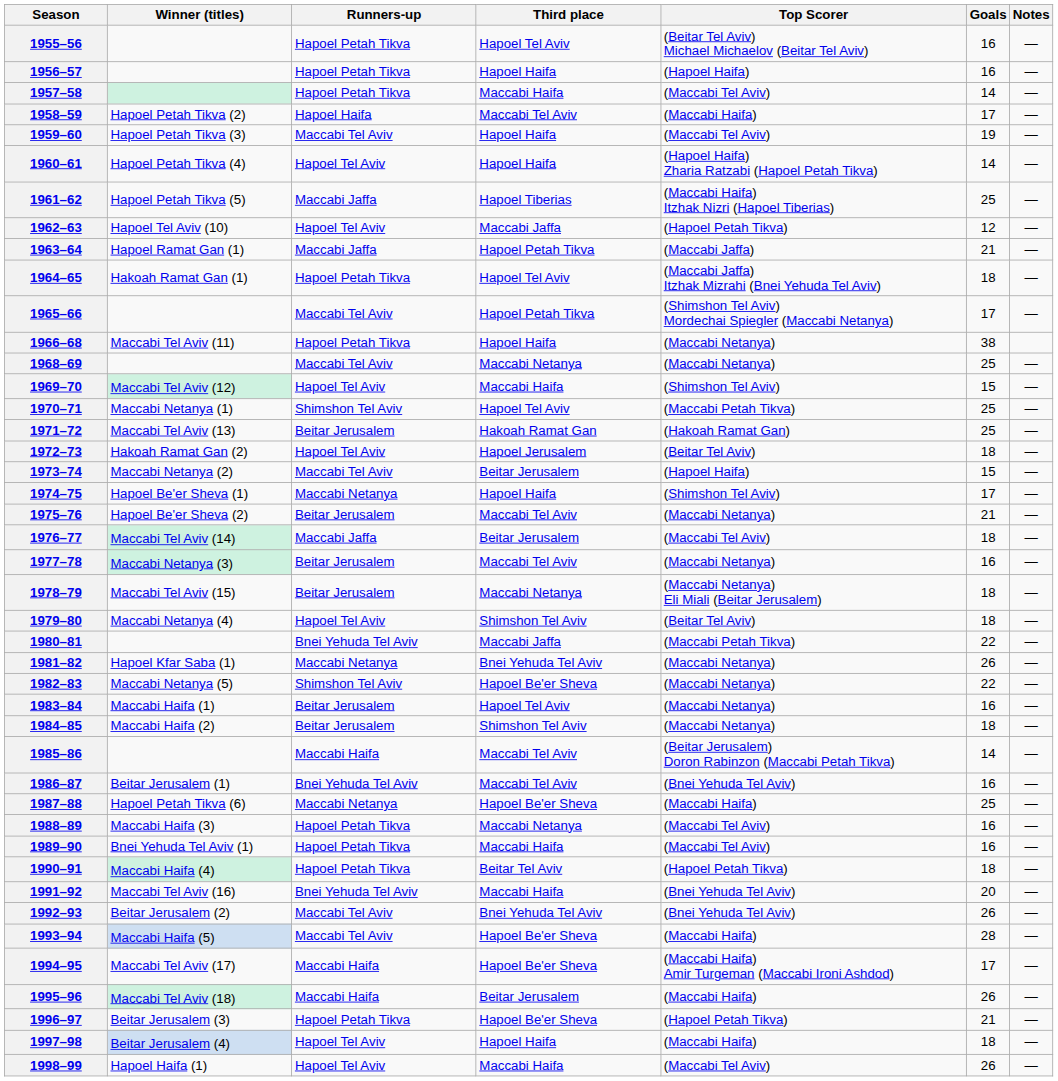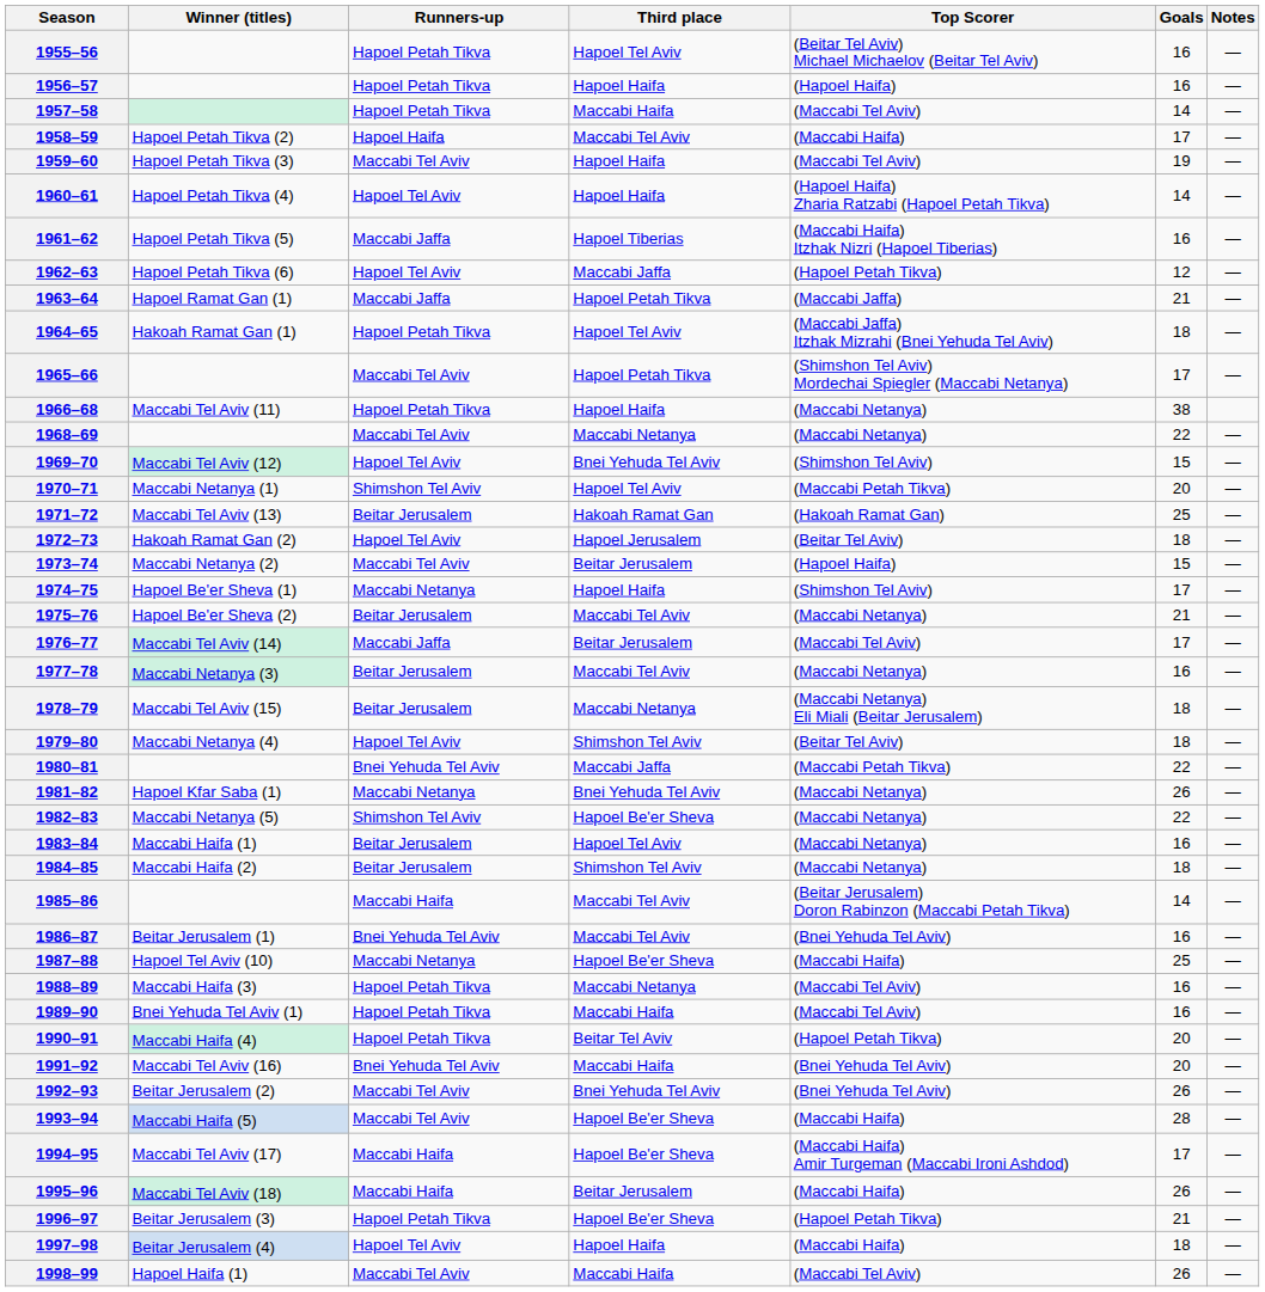1961–62 | Goals: 25 -> 16
1962–63 | Winner (titles): Hapoel Tel Aviv (10) -> Hapoel Petah Tikva (6)
1968–69 | Goals: 25 -> 22
1969–70 | Third place: Maccabi Haifa -> Bnei Yehuda Tel Aviv
1970–71 | Goals: 25 -> 20
1976–77 | Goals: 18 -> 17
1987–88 | Winner (titles): Hapoel Petah Tikva (6) -> Hapoel Tel Aviv (10)
1990–91 | Goals: 18 -> 20
1998–99 | Runners-up: Hapoel Tel Aviv -> Maccabi Tel Aviv
